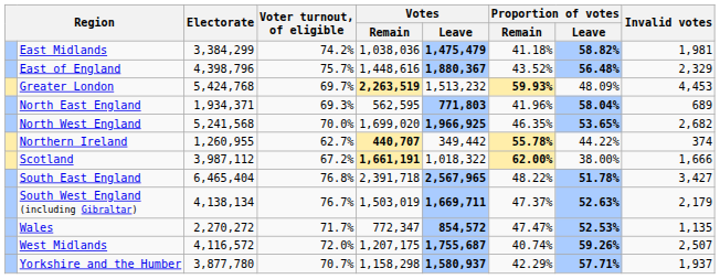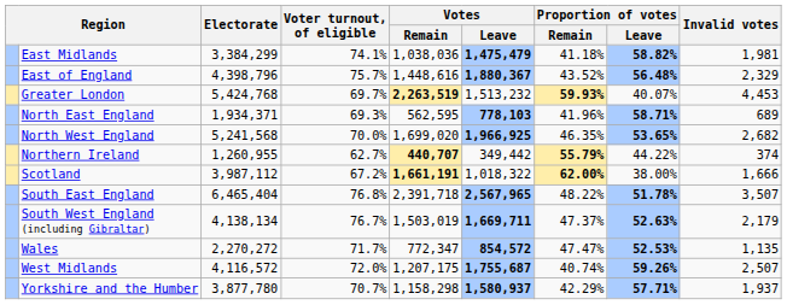East Midlands | Voter turnout, of eligible: 74.2% -> 74.1%
Greater London | Proportion of votes / Leave: 48.09% -> 40.07%
North East England | Votes / Leave: 771,803 -> 778,103
North East England | Proportion of votes / Leave: 58.04% -> 58.71%
Northern Ireland | Proportion of votes / Remain: 55.78% -> 55.79%
South East England | column 9: 3,427 -> 3,507
